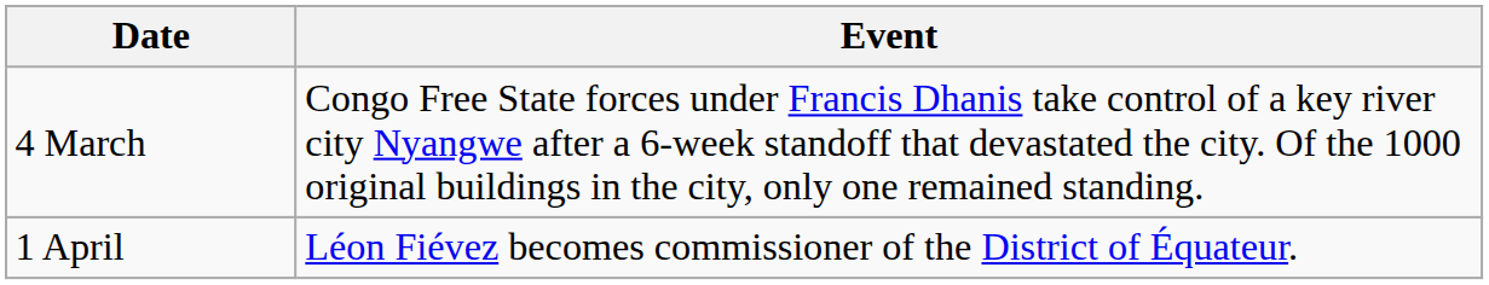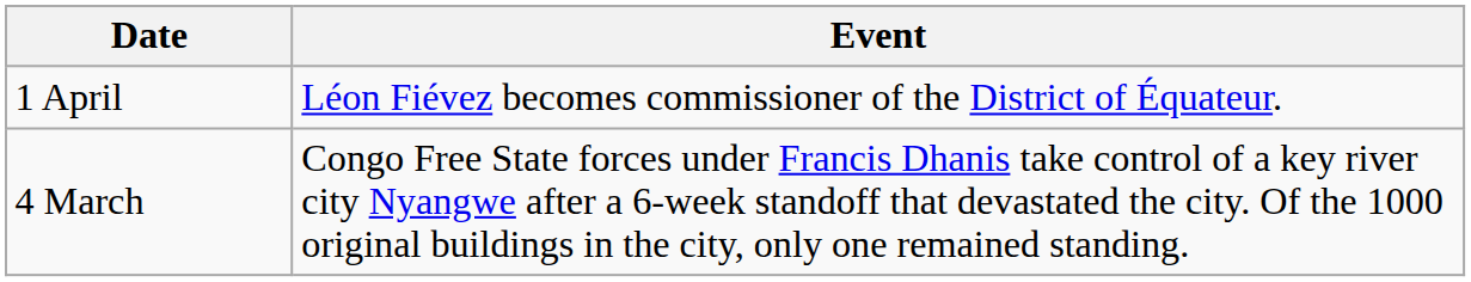rows swapped: 4 March <-> 1 April
